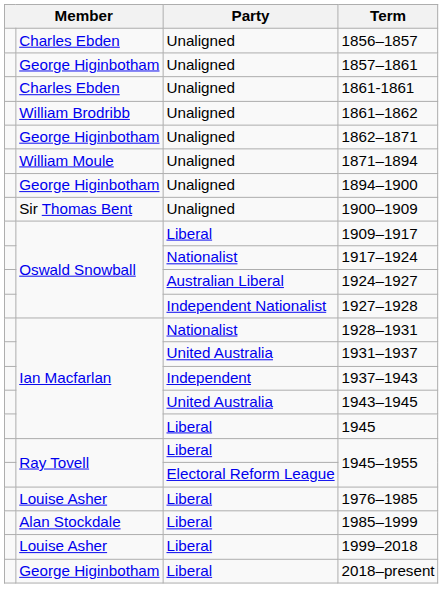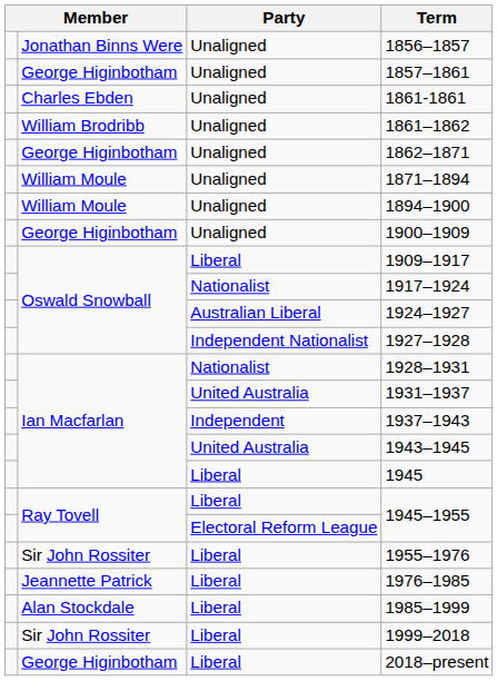1856–1857 | column 2: Charles Ebden -> Jonathan Binns Were
1894–1900 | column 2: George Higinbotham -> William Moule
1900–1909 | column 2: Sir Thomas Bent -> George Higinbotham
+ row: Sir John Rossiter | Liberal | 1955–1976
1976–1985 | column 2: Louise Asher -> Jeannette Patrick
1999–2018 | column 2: Louise Asher -> Sir John Rossiter
